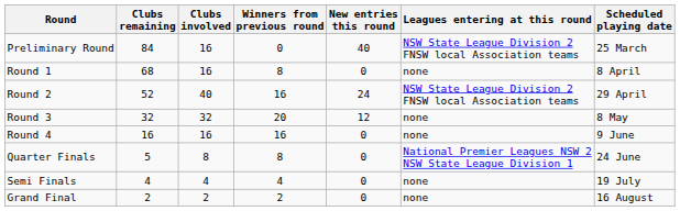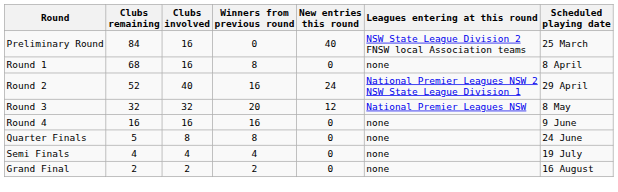Round 2 | Leagues entering at this round: NSW State League Division 2 FNSW local Association teams -> National Premier Leagues NSW 2 NSW State League Division 1
Round 3 | Leagues entering at this round: none -> National Premier Leagues NSW
Quarter Finals | Leagues entering at this round: National Premier Leagues NSW 2 NSW State League Division 1 -> none
